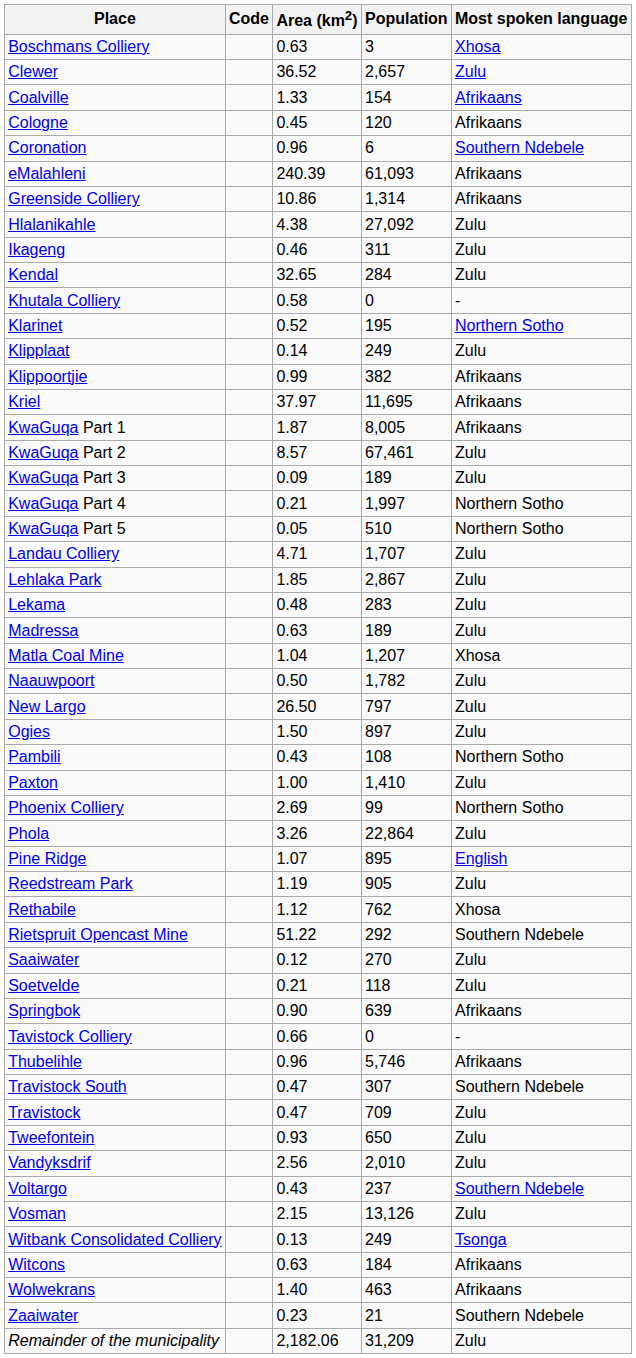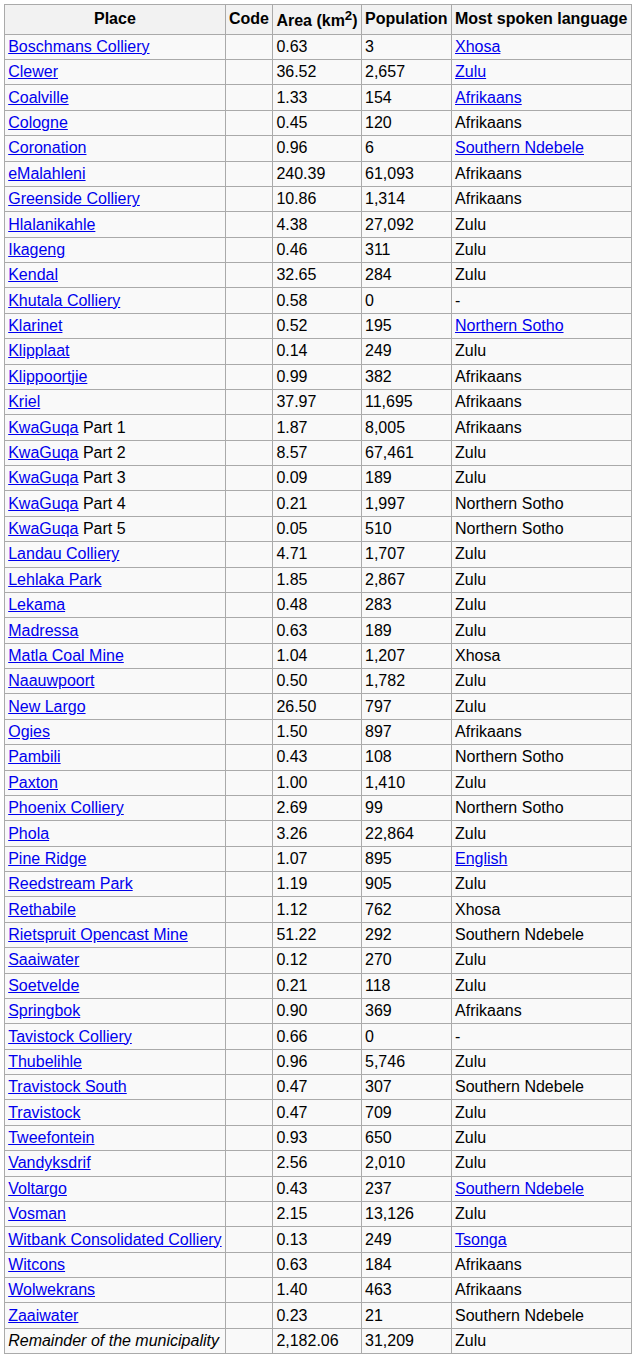Ogies | Most spoken language: Zulu -> Afrikaans
Springbok | Population: 639 -> 369
Thubelihle | Most spoken language: Afrikaans -> Zulu
